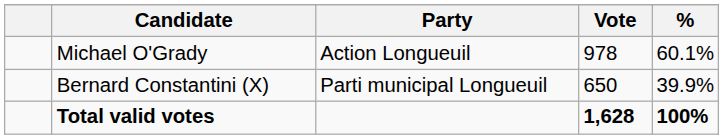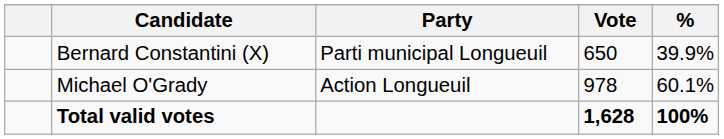rows swapped: Michael O'Grady <-> Bernard Constantini (X)
